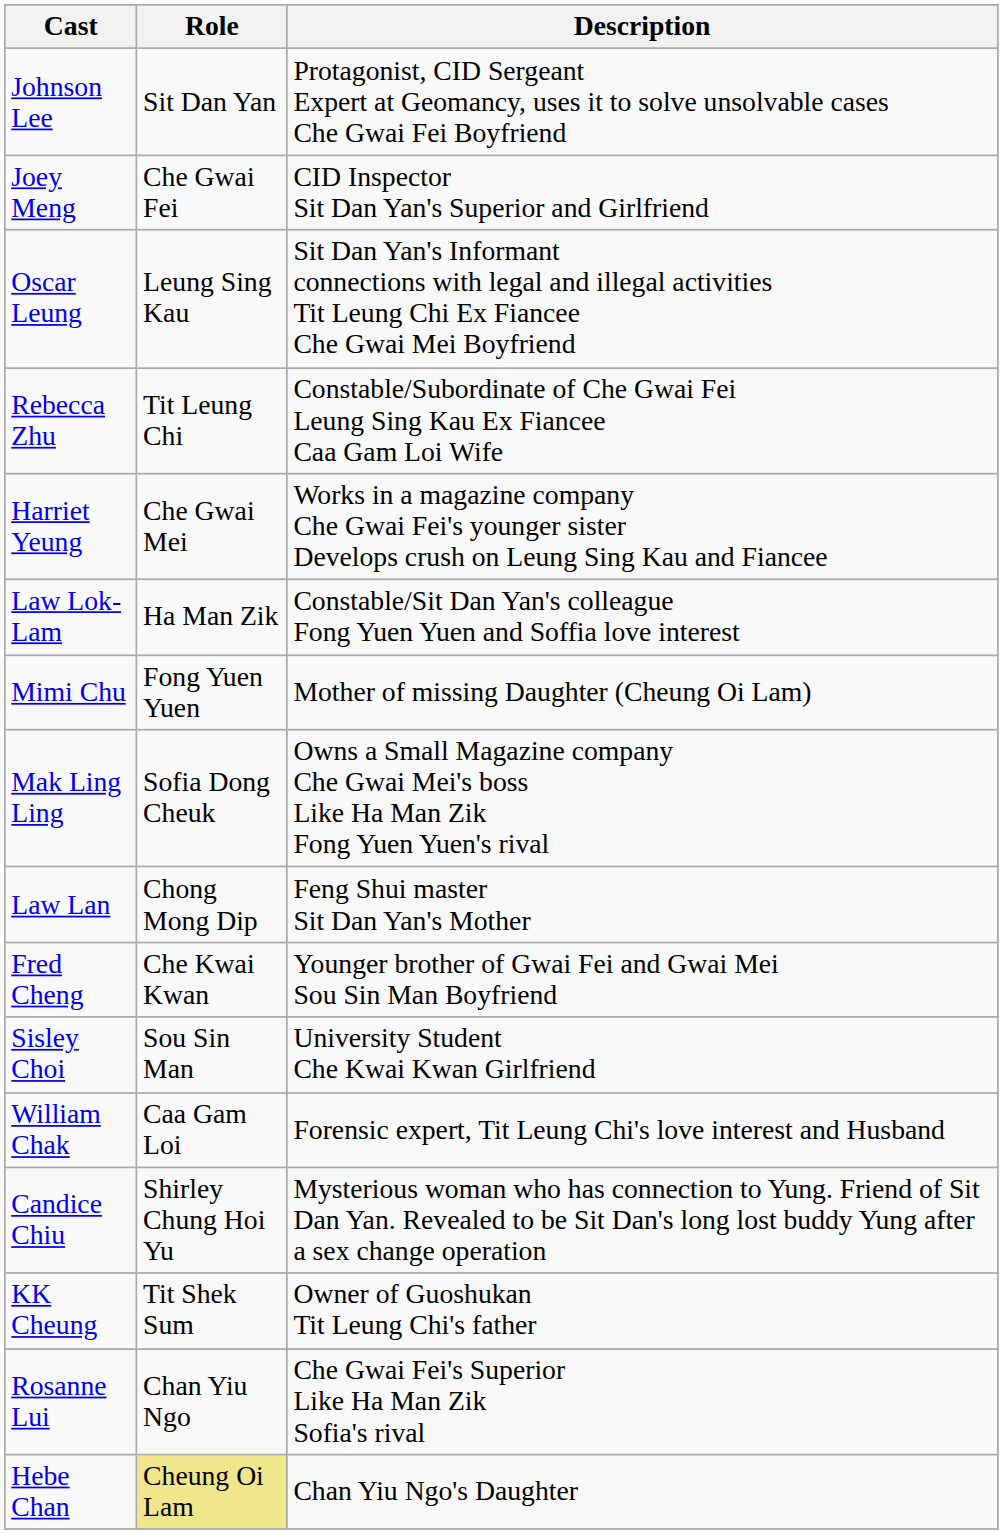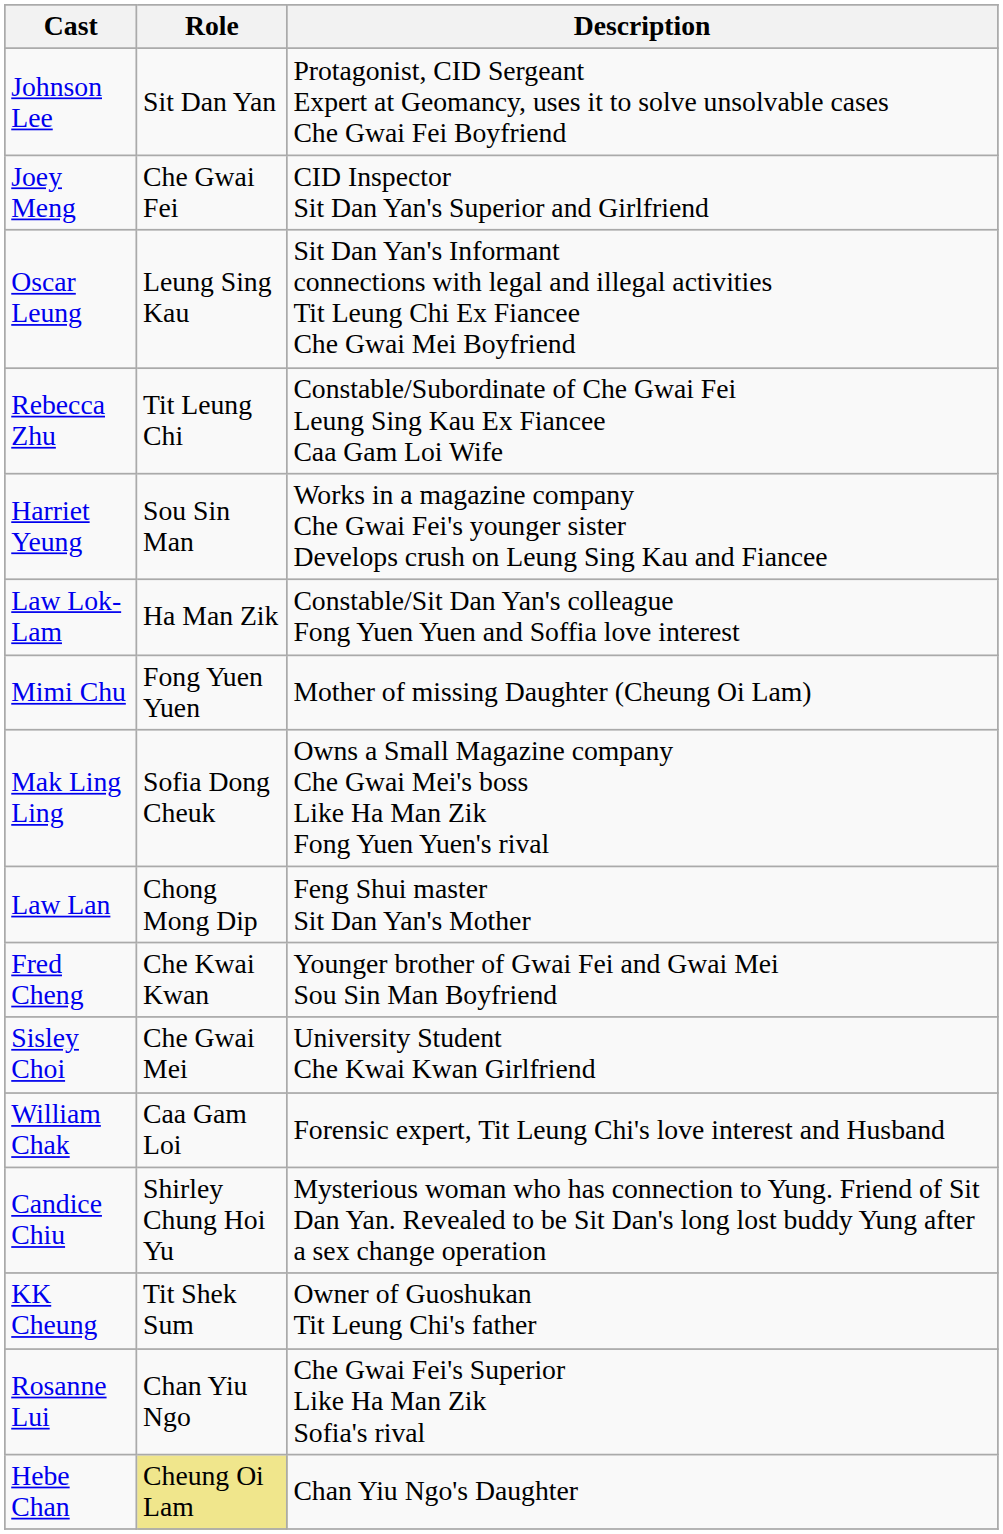Harriet Yeung | Role: Che Gwai Mei -> Sou Sin Man
Sisley Choi | Role: Sou Sin Man -> Che Gwai Mei
